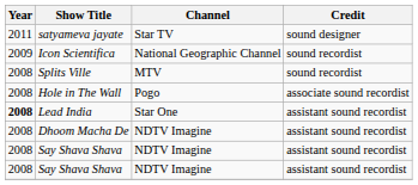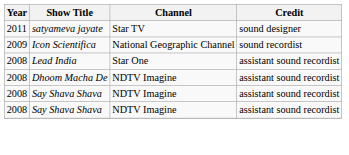- row: 2008 | Splits Ville | MTV | sound recordist
- row: 2008 | Hole in The Wall | Pogo | associate sound recordist
Lead India | Year: bold -> normal
